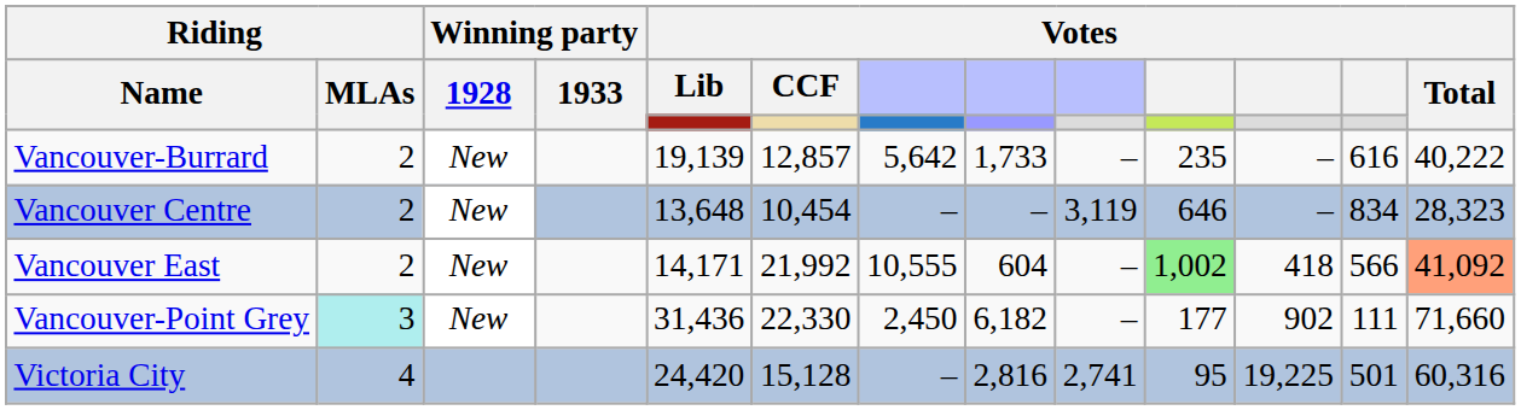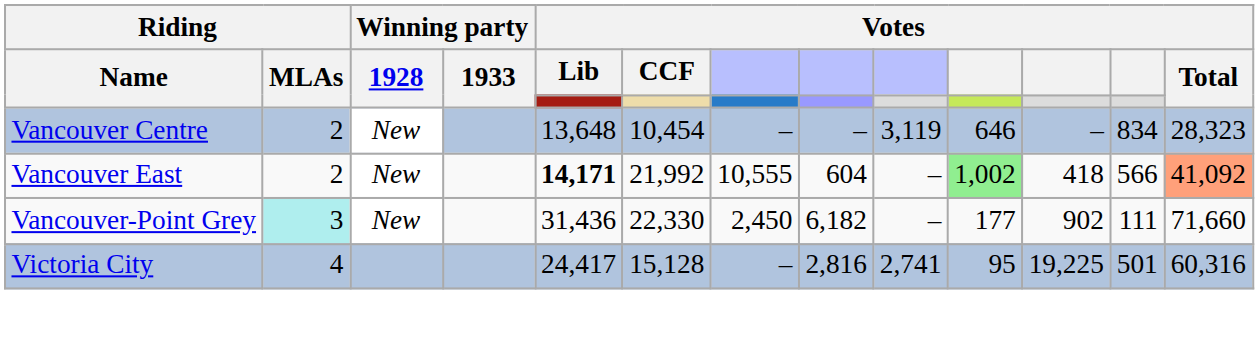- row: Vancouver-Burrard | 2 | New | 19,139 | 12,857 | 5,642 | 1,733 | – | 235 | – | 616 | 40,222
Vancouver East | Votes / Lib: normal -> bold
Victoria City | Votes / Lib: 24,420 -> 24,417
